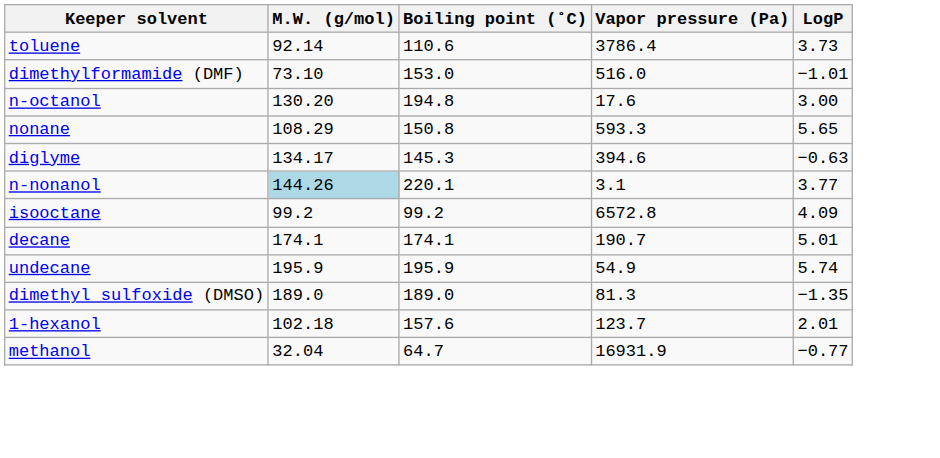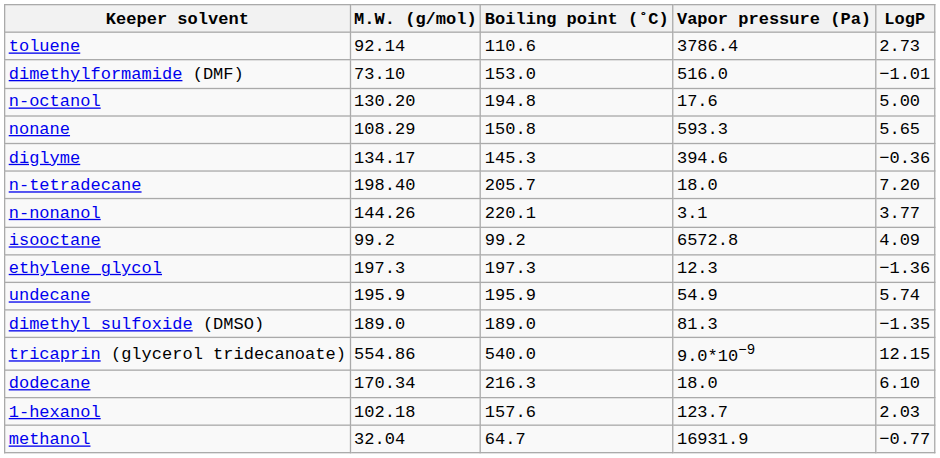toluene | LogP: 3.73 -> 2.73
n-octanol | LogP: 3.00 -> 5.00
diglyme | LogP: −0.63 -> −0.36
+ row: n-tetradecane | 198.40 | 205.7 | 18.0 | 7.20
n-nonanol | M.W. (g/mol): lightblue background -> no background
+ row: ethylene glycol | 197.3 | 197.3 | 12.3 | −1.36
- row: decane | 174.1 | 174.1 | 190.7 | 5.01
+ row: tricaprin (glycerol tridecanoate) | 554.86 | 540.0 | 9.0*10−9 | 12.15
+ row: dodecane | 170.34 | 216.3 | 18.0 | 6.10
1-hexanol | LogP: 2.01 -> 2.03
